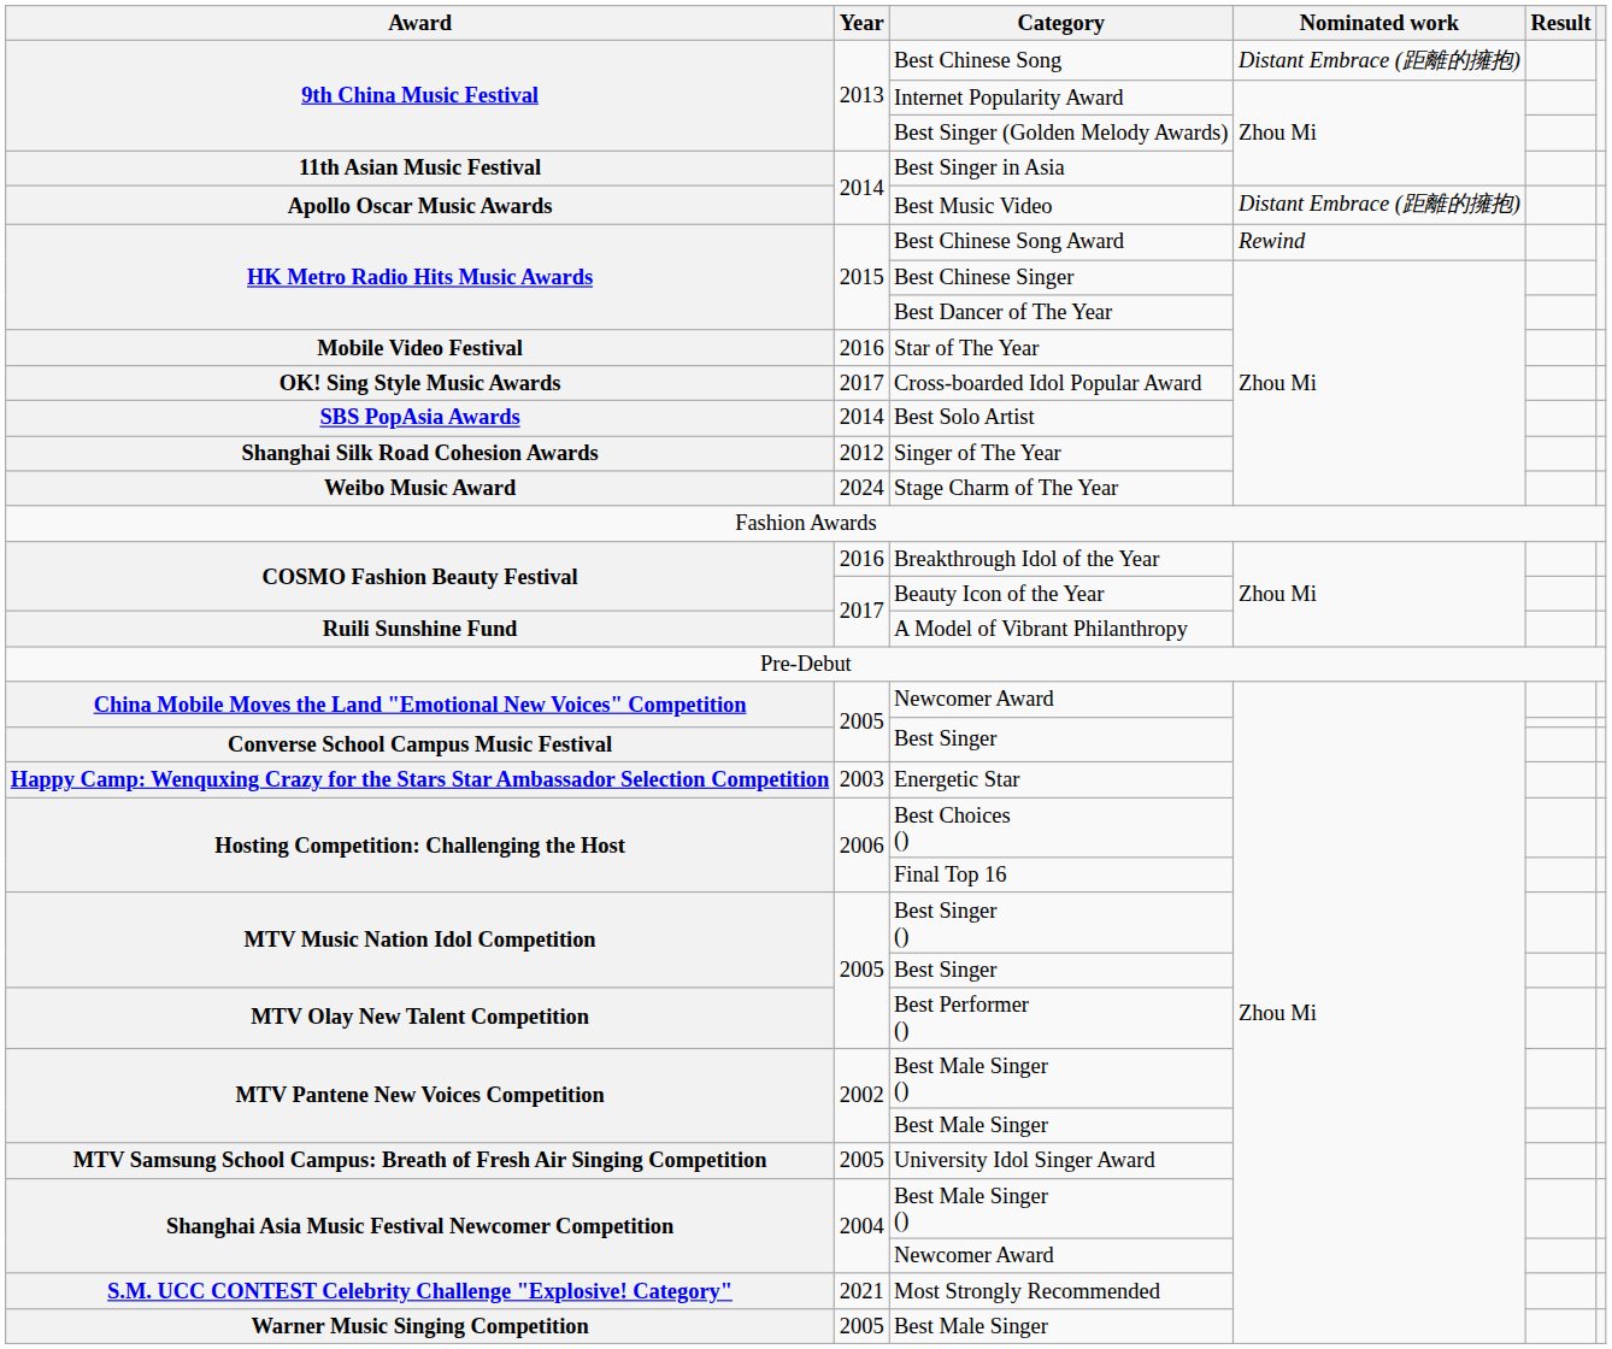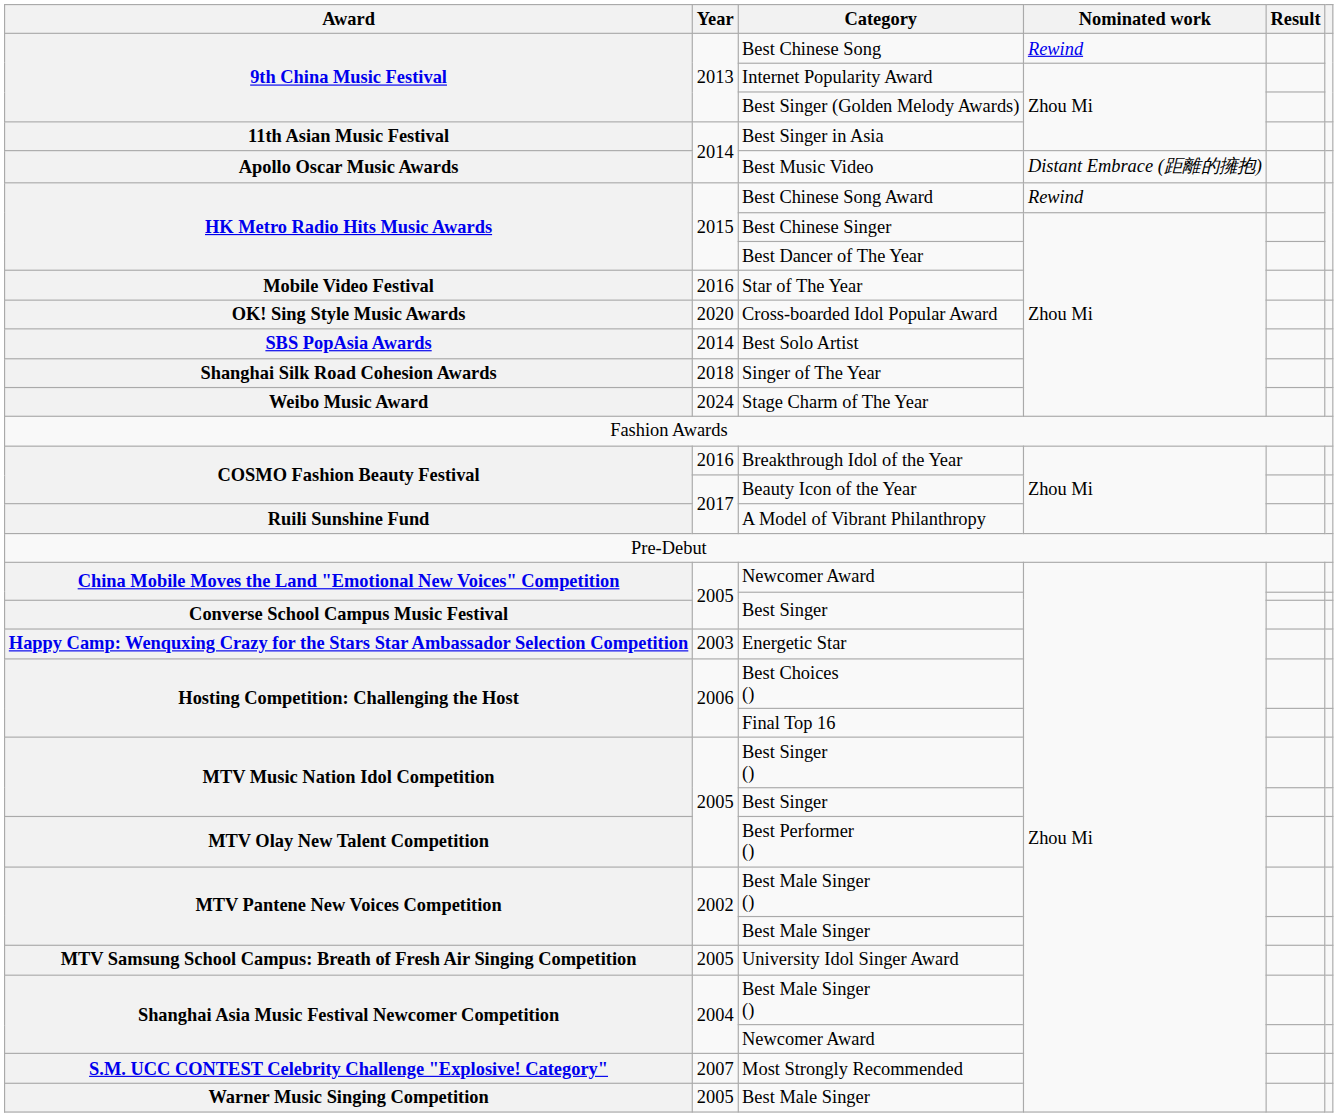Best Chinese Song | Nominated work: Distant Embrace (距離的擁抱) -> Rewind
Cross-boarded Idol Popular Award | Year: 2017 -> 2020
Singer of The Year | Year: 2012 -> 2018
Most Strongly Recommended | Year: 2021 -> 2007
